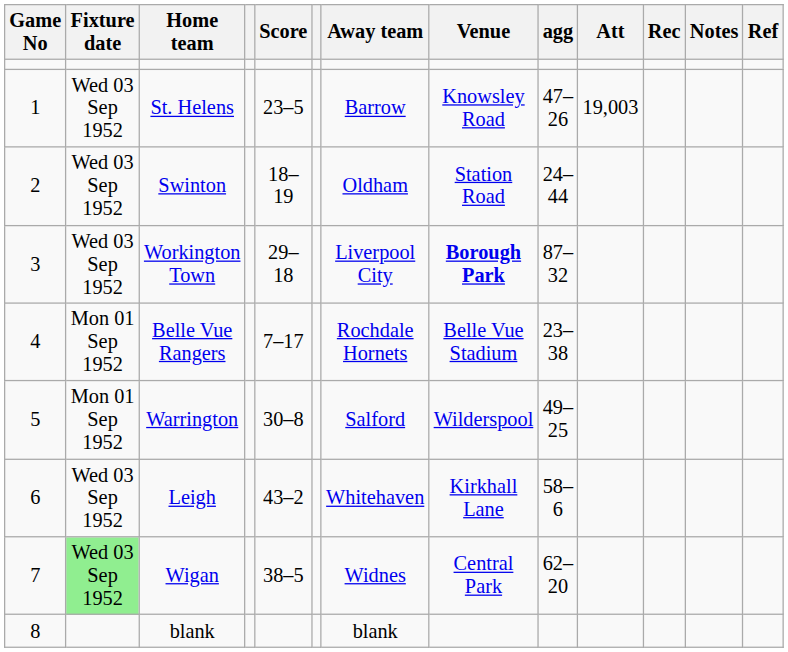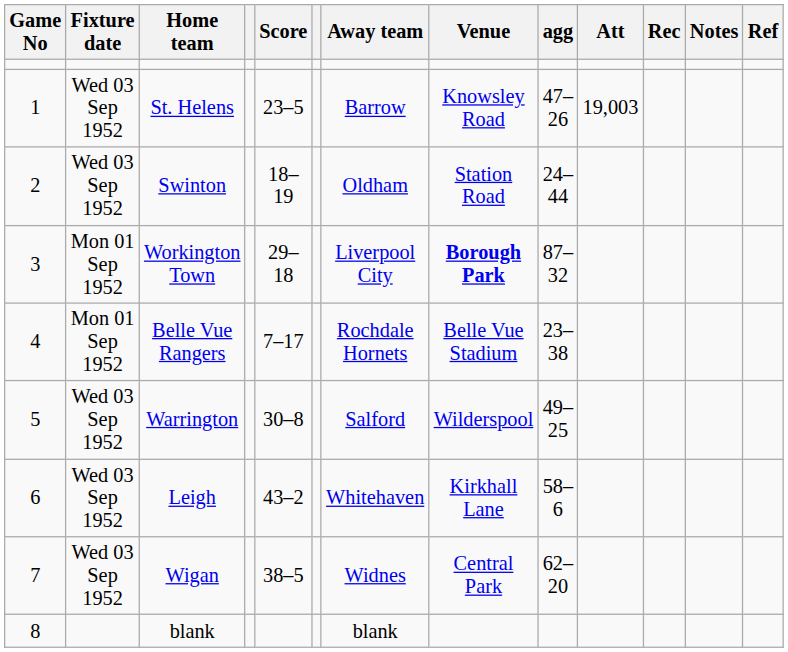Workington Town | Fixture date: Wed 03 Sep 1952 -> Mon 01 Sep 1952
Warrington | Fixture date: Mon 01 Sep 1952 -> Wed 03 Sep 1952
Wigan | Fixture date: lightgreen background -> no background
